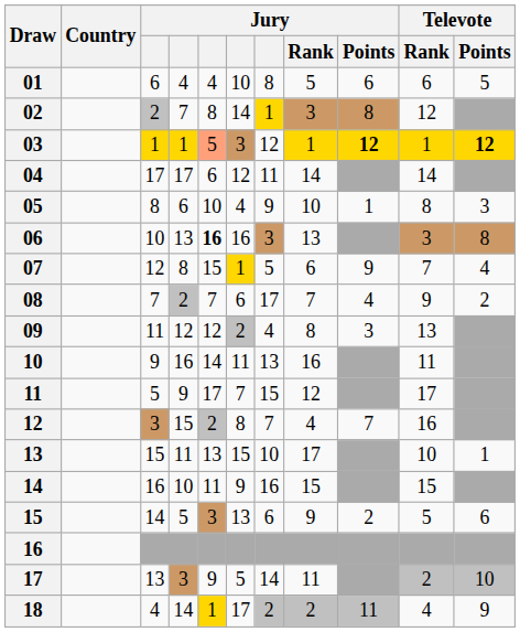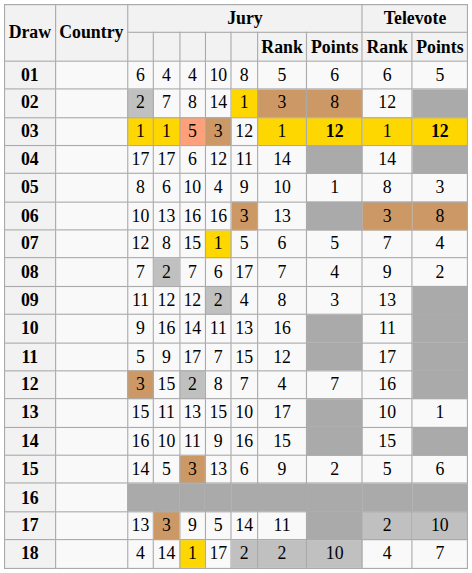06 | column 5: bold -> normal
07 | Jury / Points: 9 -> 5
18 | Jury / Points: 11 -> 10
18 | Televote / Points: 9 -> 7
